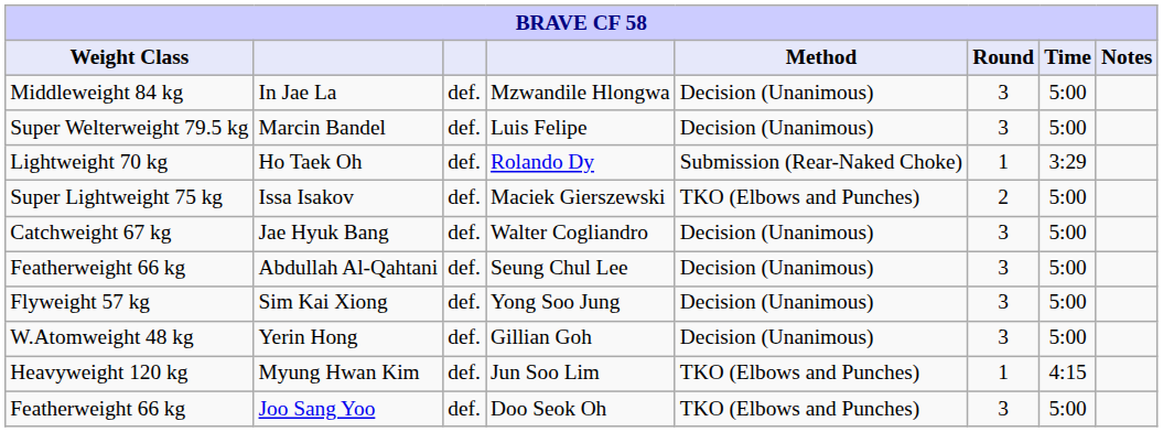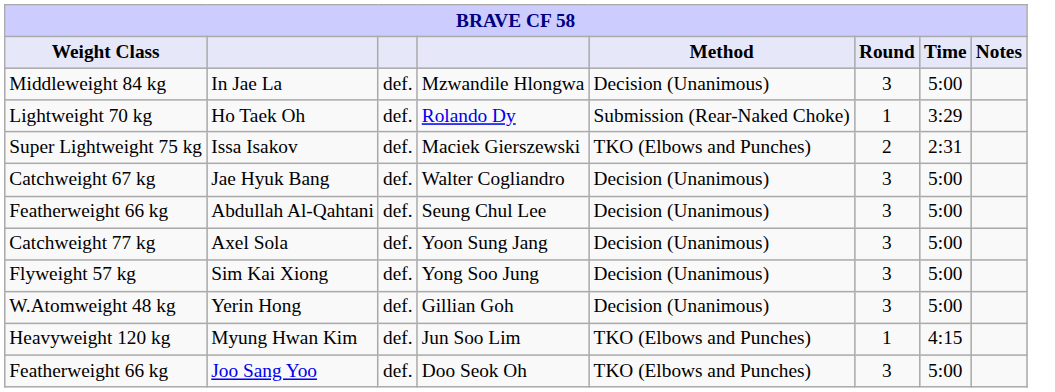- row: Super Welterweight 79.5 kg | Marcin Bandel | def. | Luis Felipe | Decision (Unanimous) | 3 | 5:00
Issa Isakov | Time: 5:00 -> 2:31
+ row: Catchweight 77 kg | Axel Sola | def. | Yoon Sung Jang | Decision (Unanimous) | 3 | 5:00
